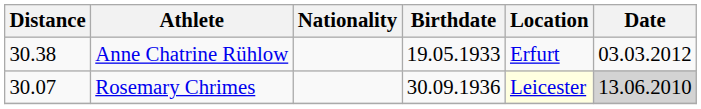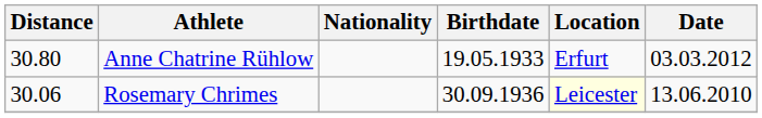Anne Chatrine Rühlow | Distance: 30.38 -> 30.80
Rosemary Chrimes | Distance: 30.07 -> 30.06
Rosemary Chrimes | Date: lightgrey background -> no background
